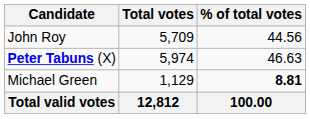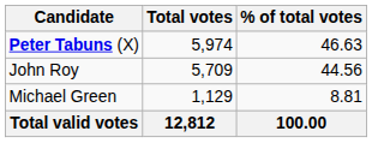rows swapped: Peter Tabuns (X) <-> John Roy
Michael Green | % of total votes: bold -> normal
